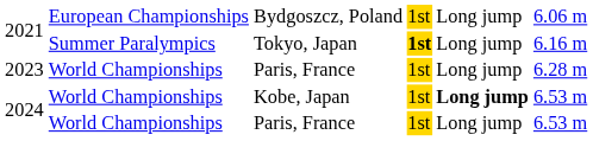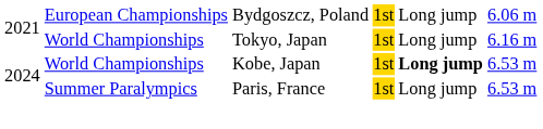2021 / Tokyo, Japan | column 2: Summer Paralympics -> World Championships
2021 / Tokyo, Japan | column 4: bold -> normal
- row: 2023 | World Championships | Paris, France | 1st | Long jump | 6.28 m
2024 / Paris, France | column 2: World Championships -> Summer Paralympics
